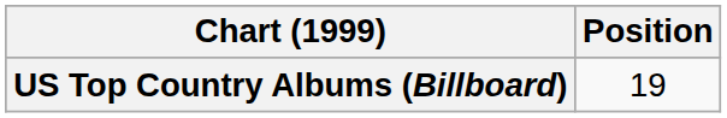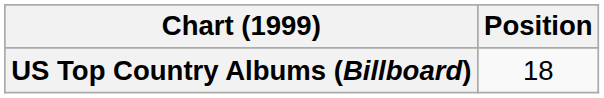US Top Country Albums (Billboard) | Position: 19 -> 18
